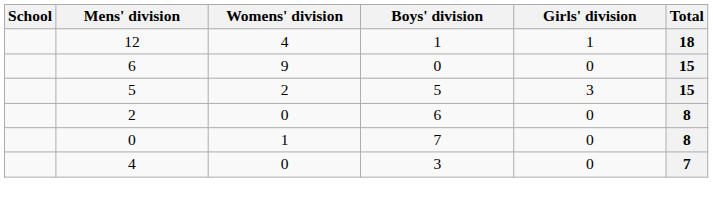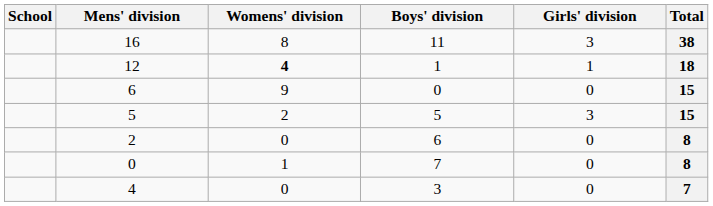+ row: 16 | 8 | 11 | 3 | 38
12 | Womens' division: normal -> bold
